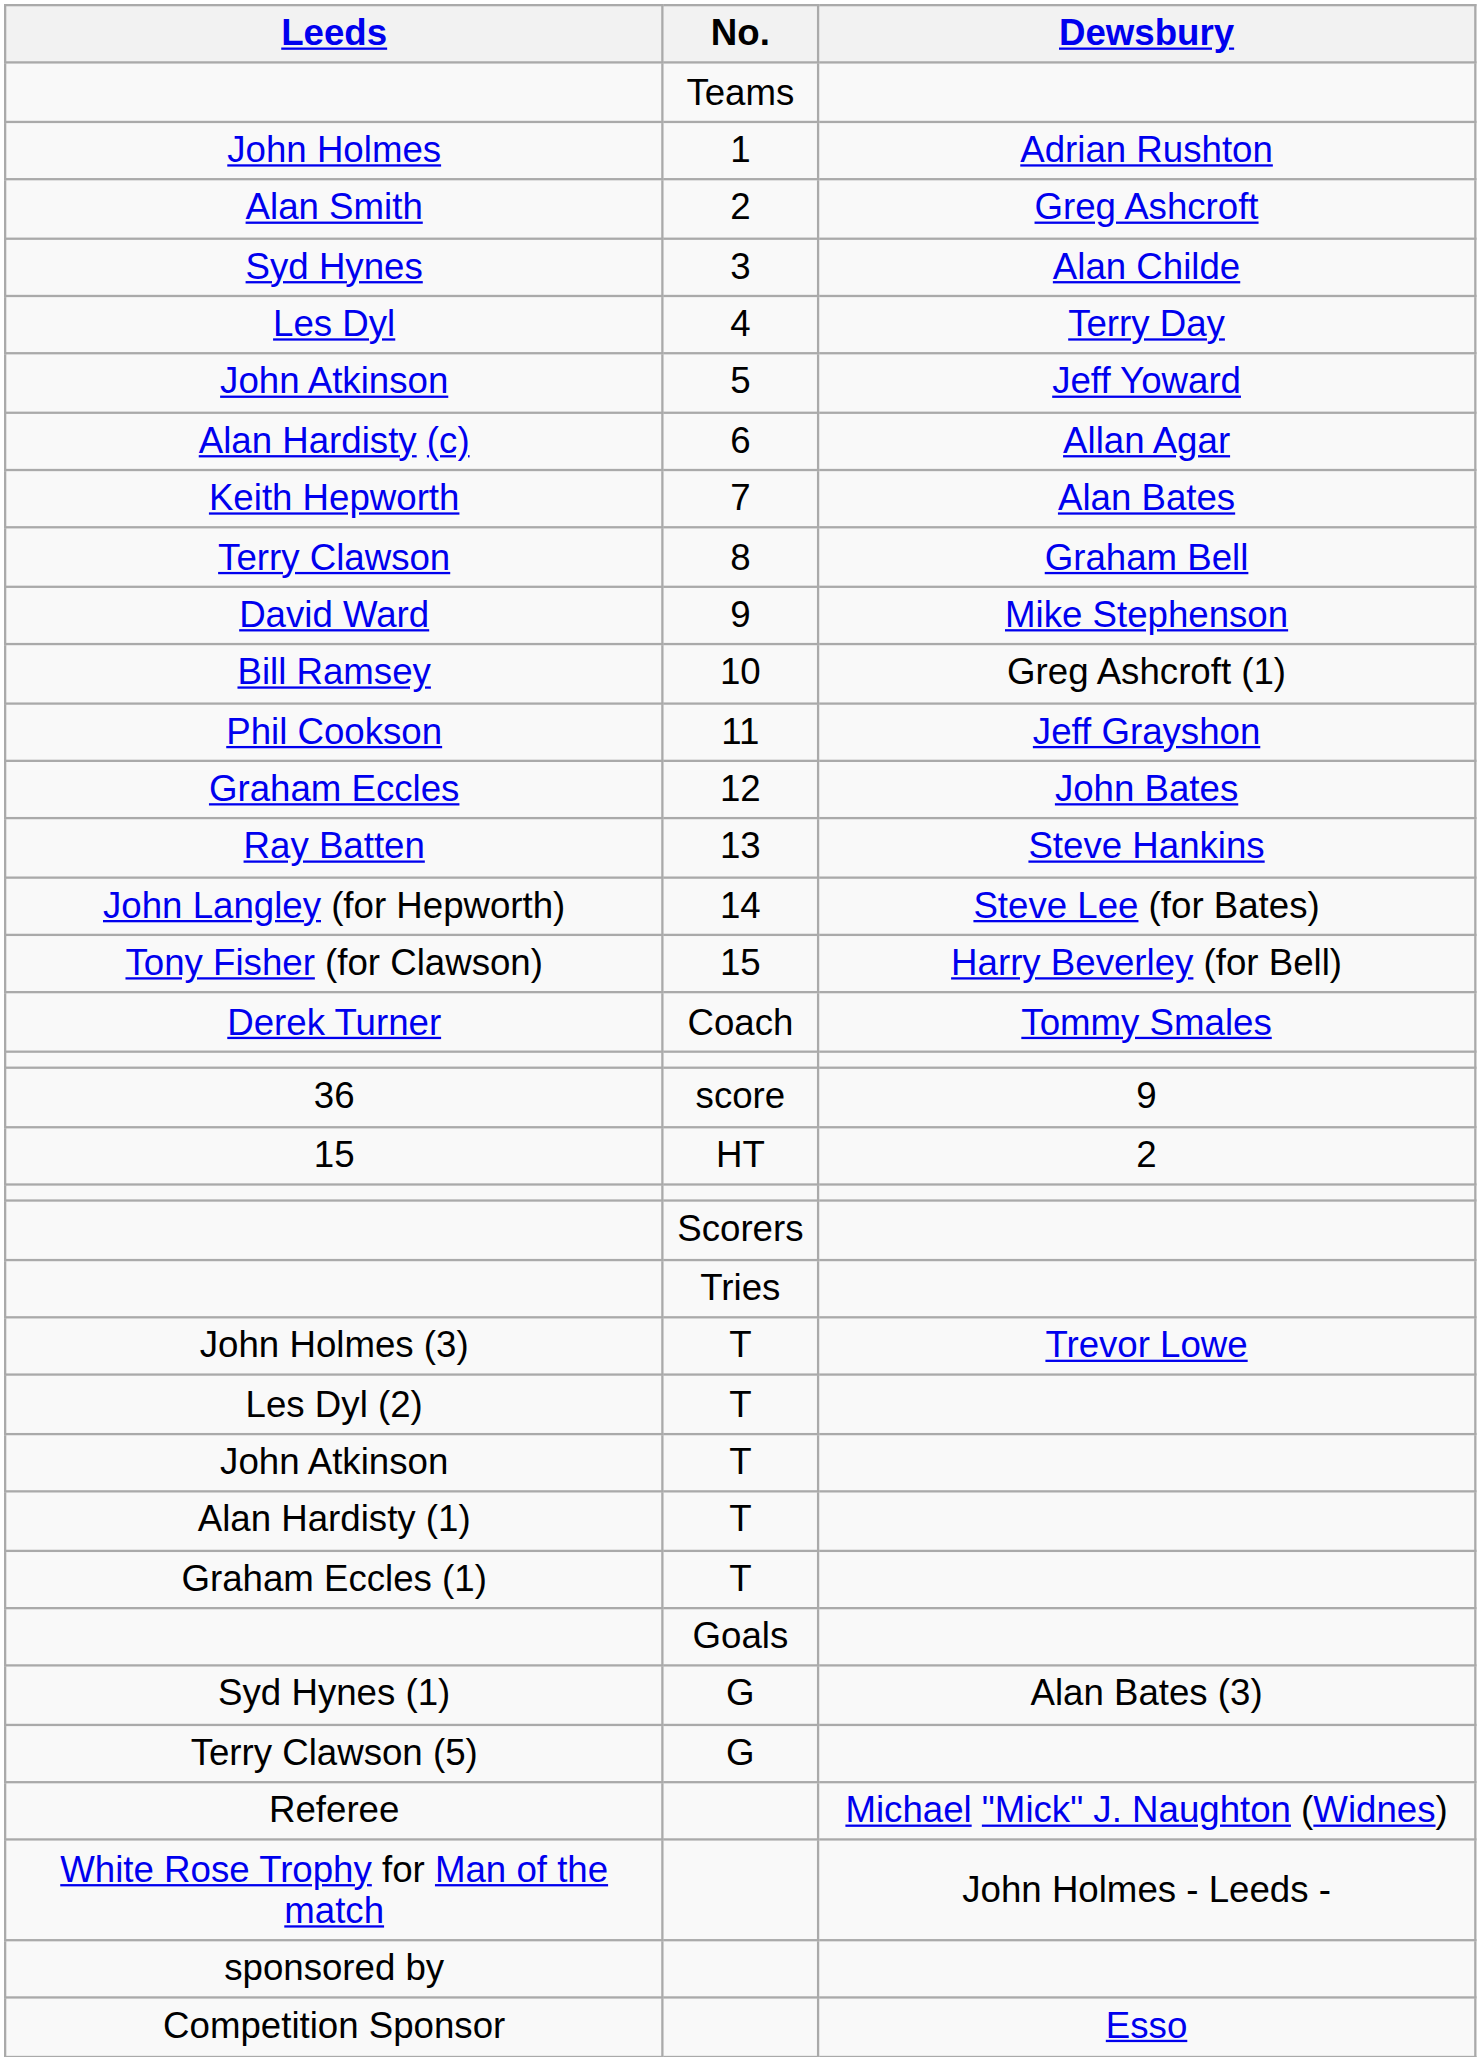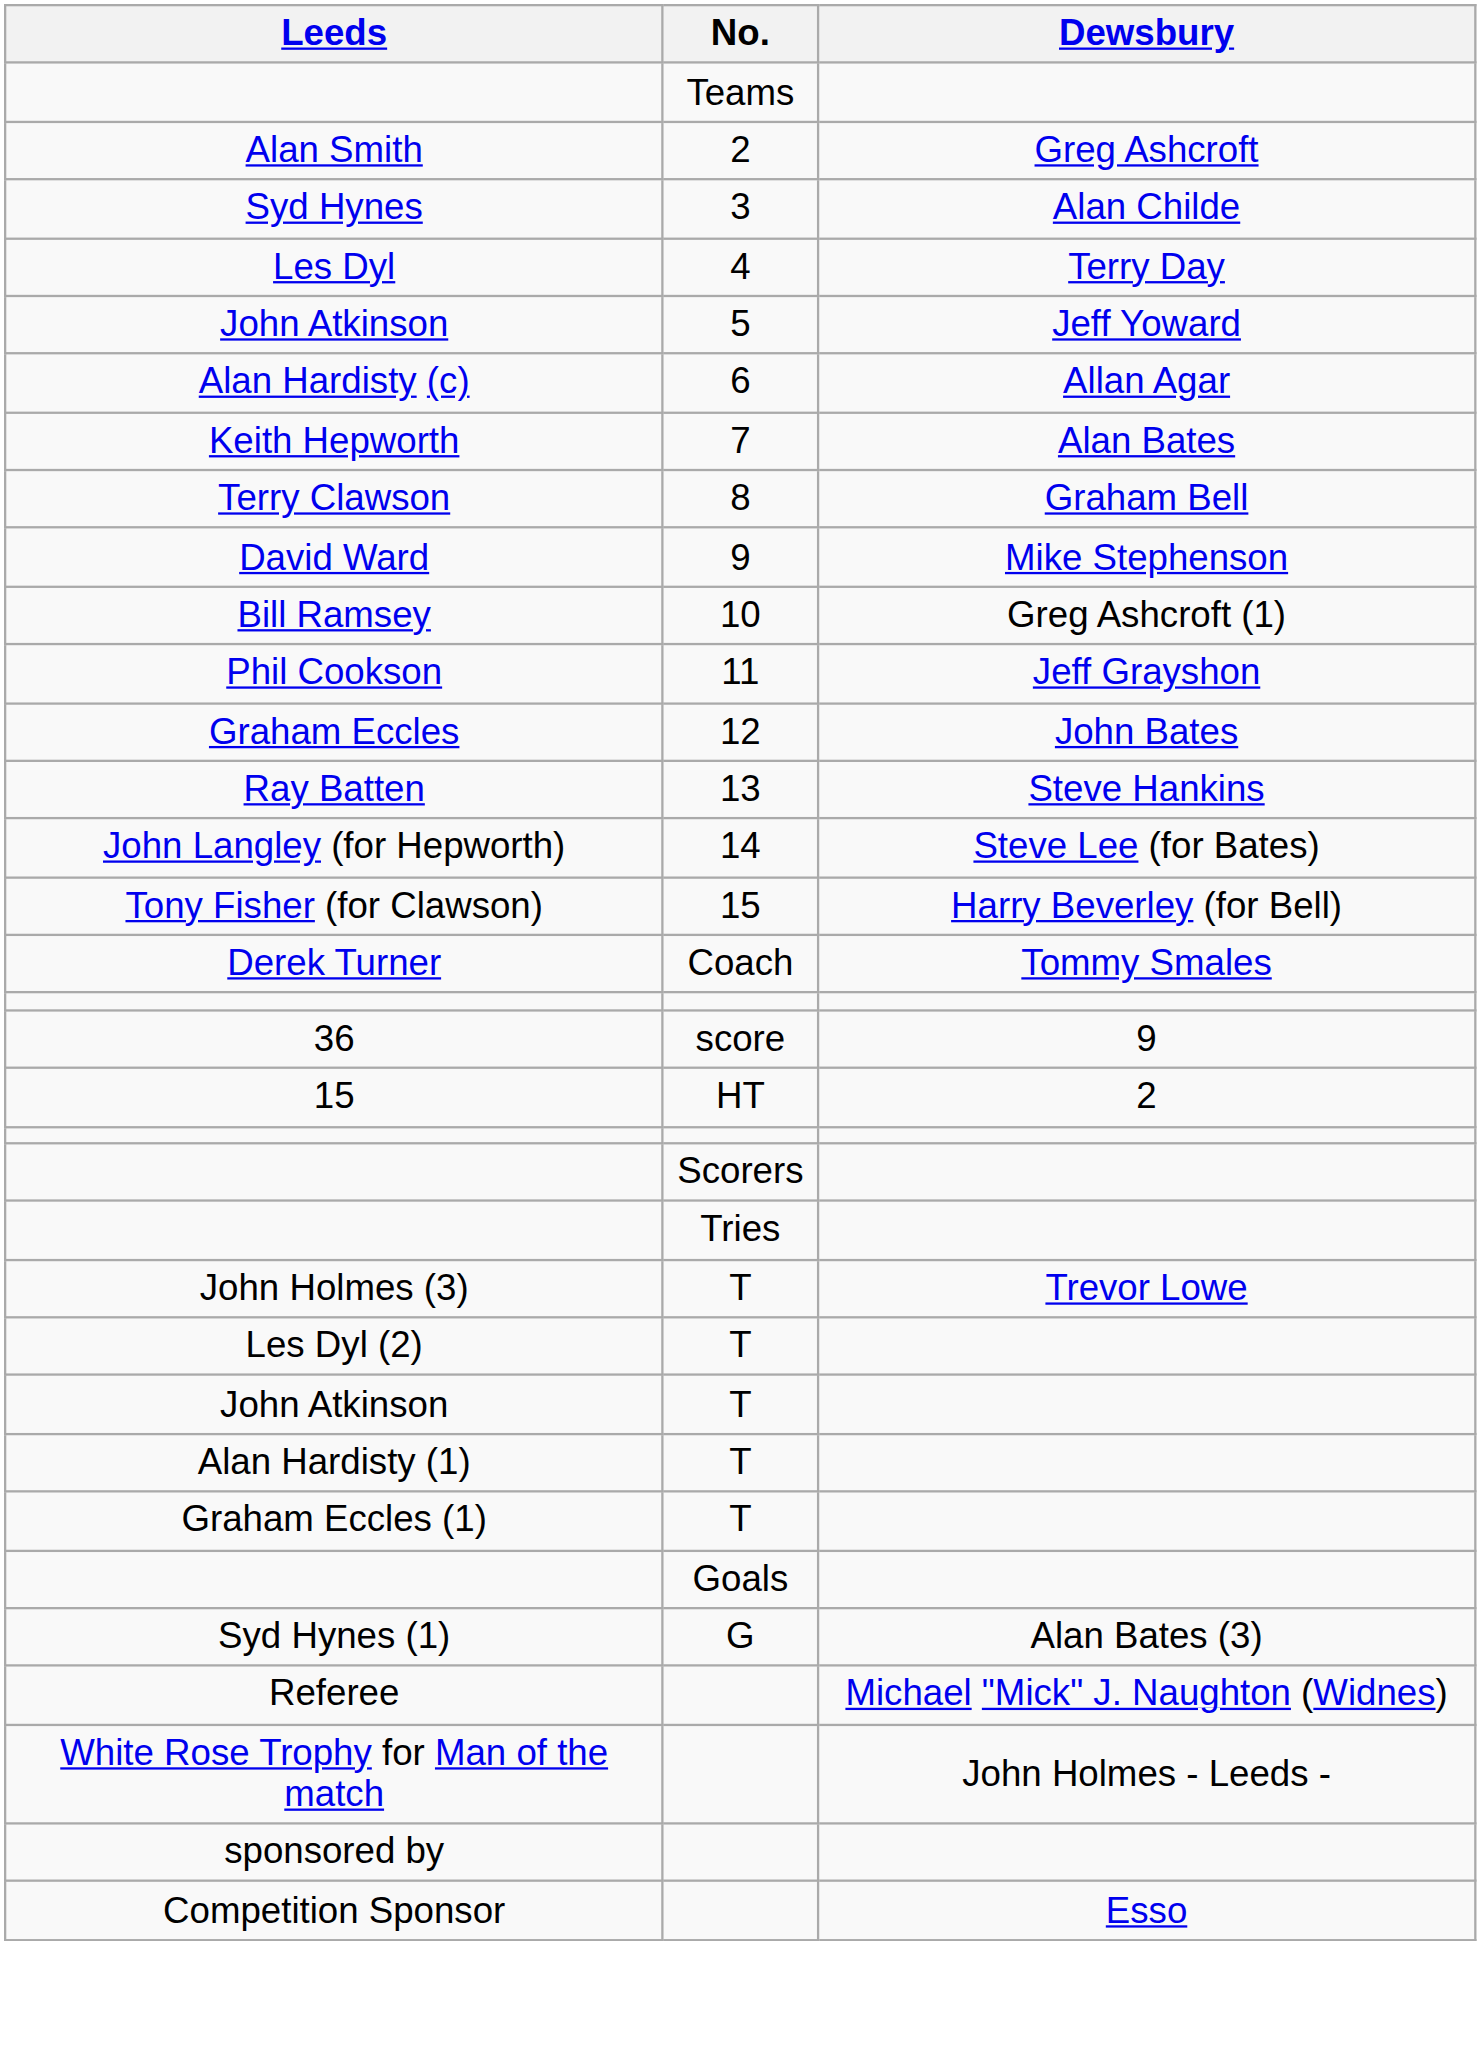- row: John Holmes | 1 | Adrian Rushton
- row: Terry Clawson (5) | G
